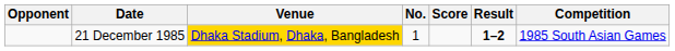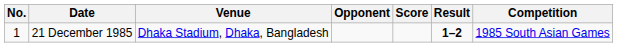columns swapped: No. <-> Opponent
21 December 1985 | Venue: gold background -> no background
